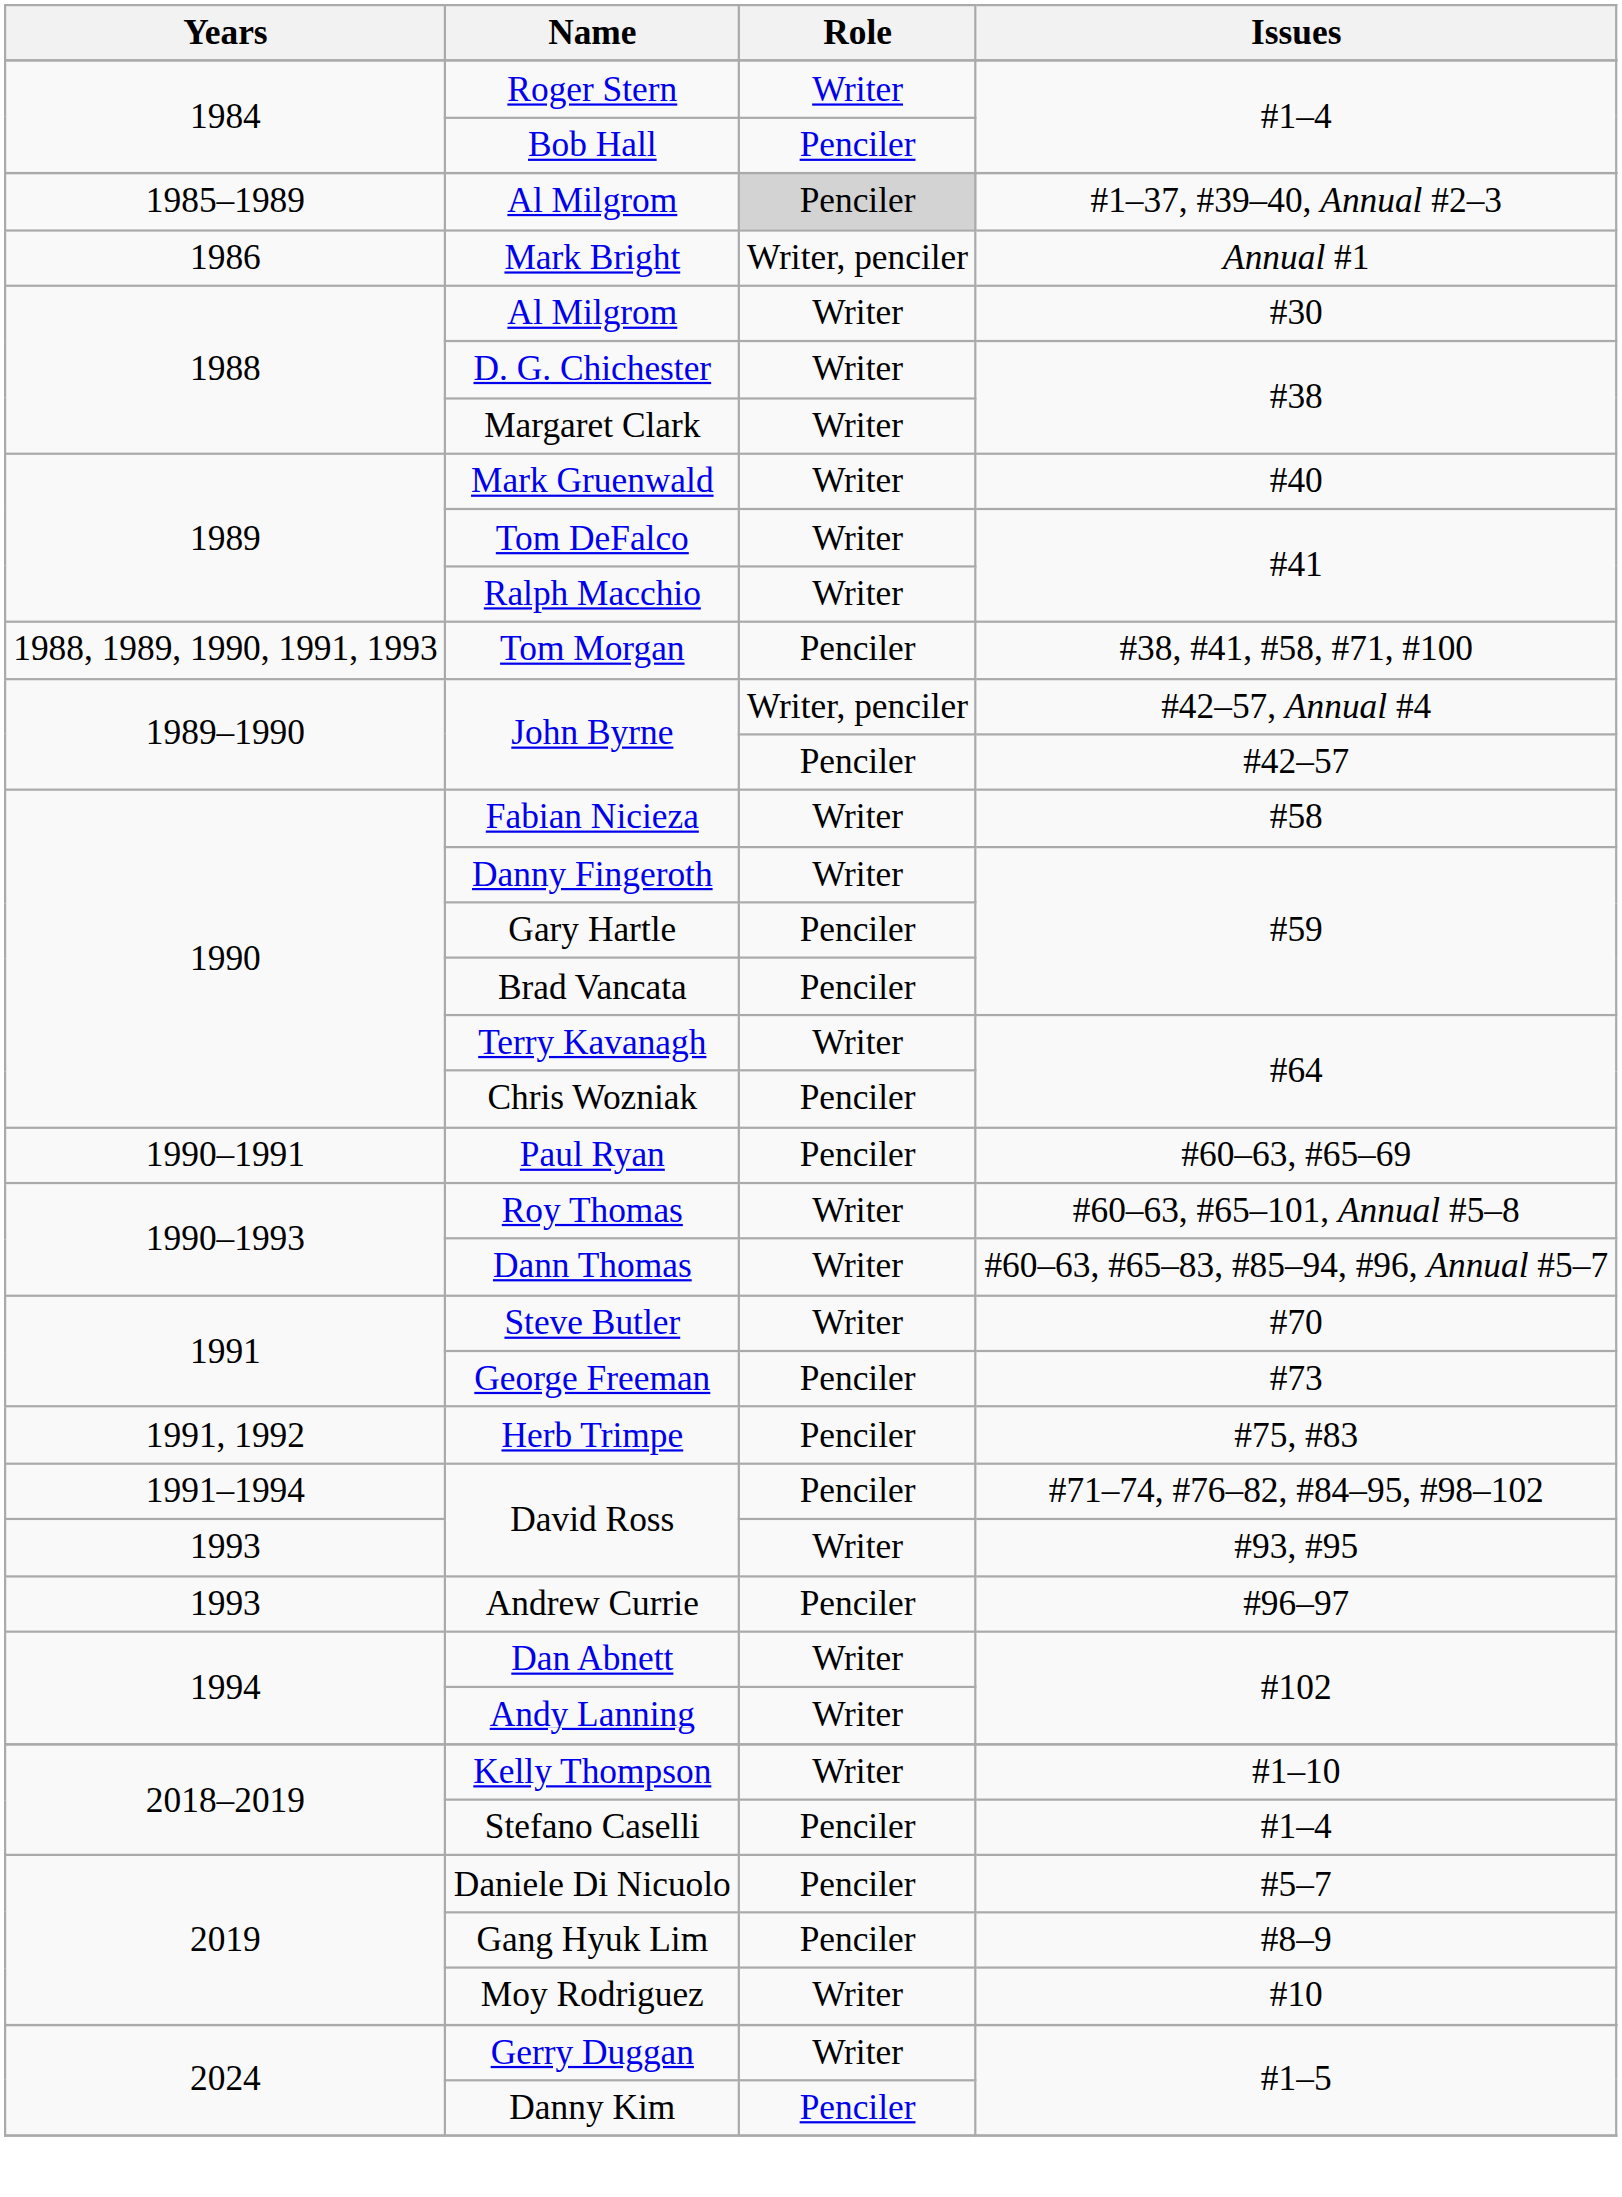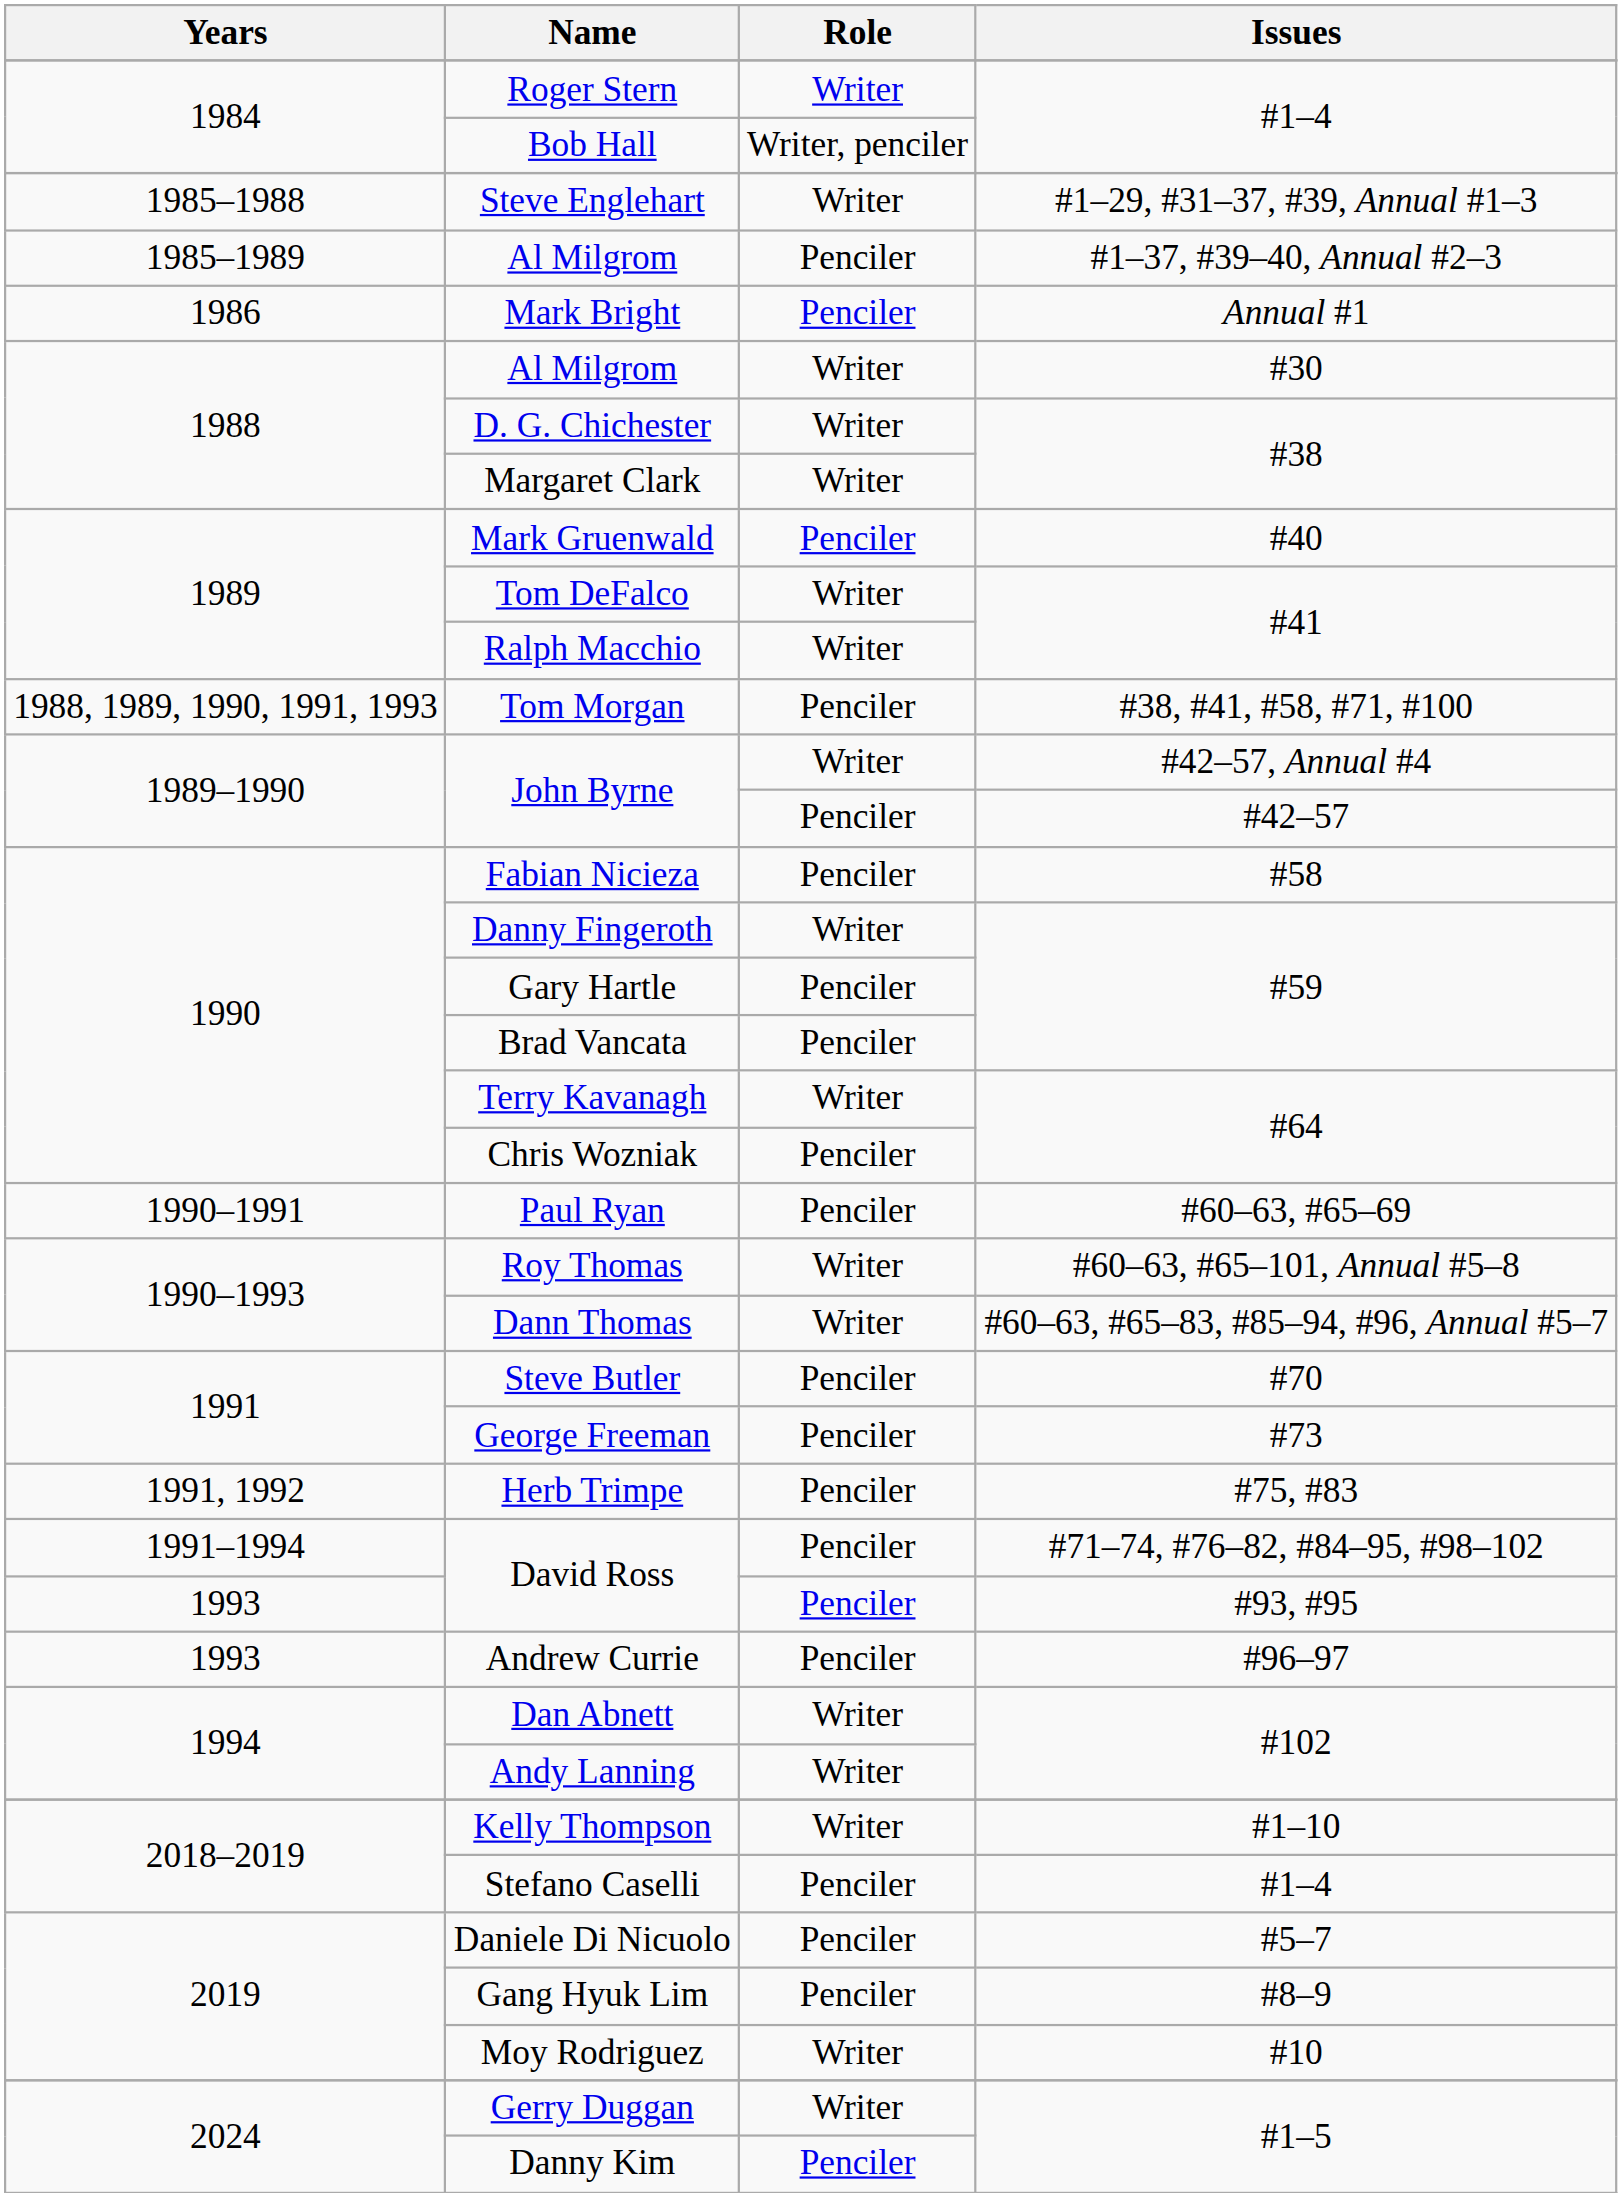Bob Hall | Role: Penciler -> Writer, penciler
+ row: 1985–1988 | Steve Englehart | Writer | #1–29, #31–37, #39, Annual #1–3
Al Milgrom / #1–37, #39–40, Annual #2–3 | Role: lightgrey background -> no background
Mark Bright | Role: Writer, penciler -> Penciler
Mark Gruenwald | Role: Writer -> Penciler
John Byrne / #42–57, Annual #4 | Role: Writer, penciler -> Writer
Fabian Nicieza | Role: Writer -> Penciler
Steve Butler | Role: Writer -> Penciler
David Ross / #93, #95 | Role: Writer -> Penciler
